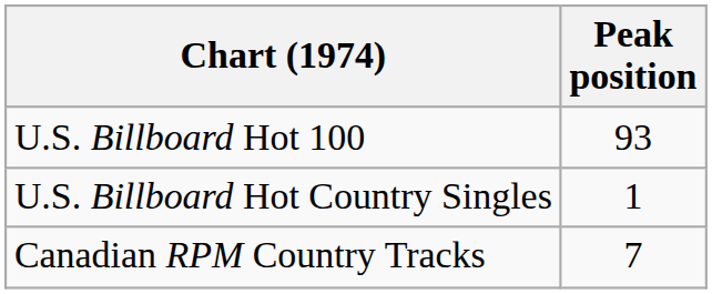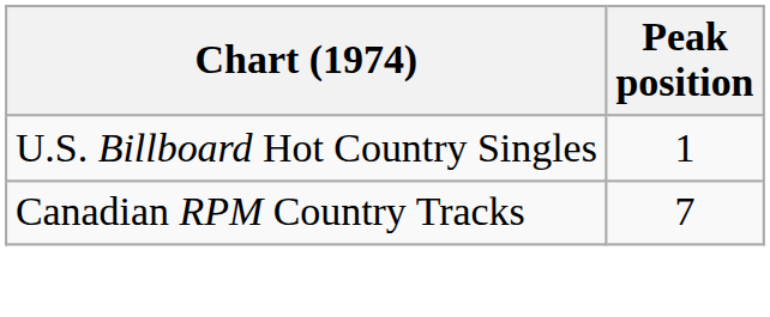- row: U.S. Billboard Hot 100 | 93
